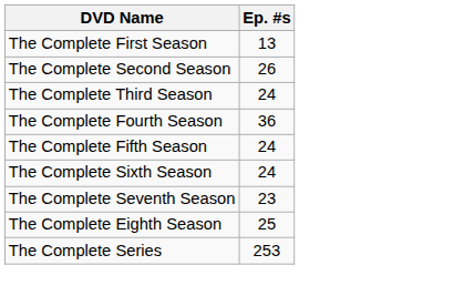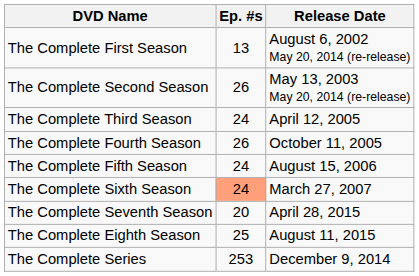+ column: Release Date | August 6, 2002 May 20, 2014 (re-release) | May 13, 2003 May 20, 2014 (re-release) | April 12, 2005 | October 11, 2005 | August 15, 2006 | March 27, 2007 | April 28, 2015 | August 11, 2015 | December 9, 2014
The Complete Fourth Season | Ep. #s: 36 -> 26
The Complete Sixth Season | Ep. #s: no background -> lightsalmon background
The Complete Seventh Season | Ep. #s: 23 -> 20
